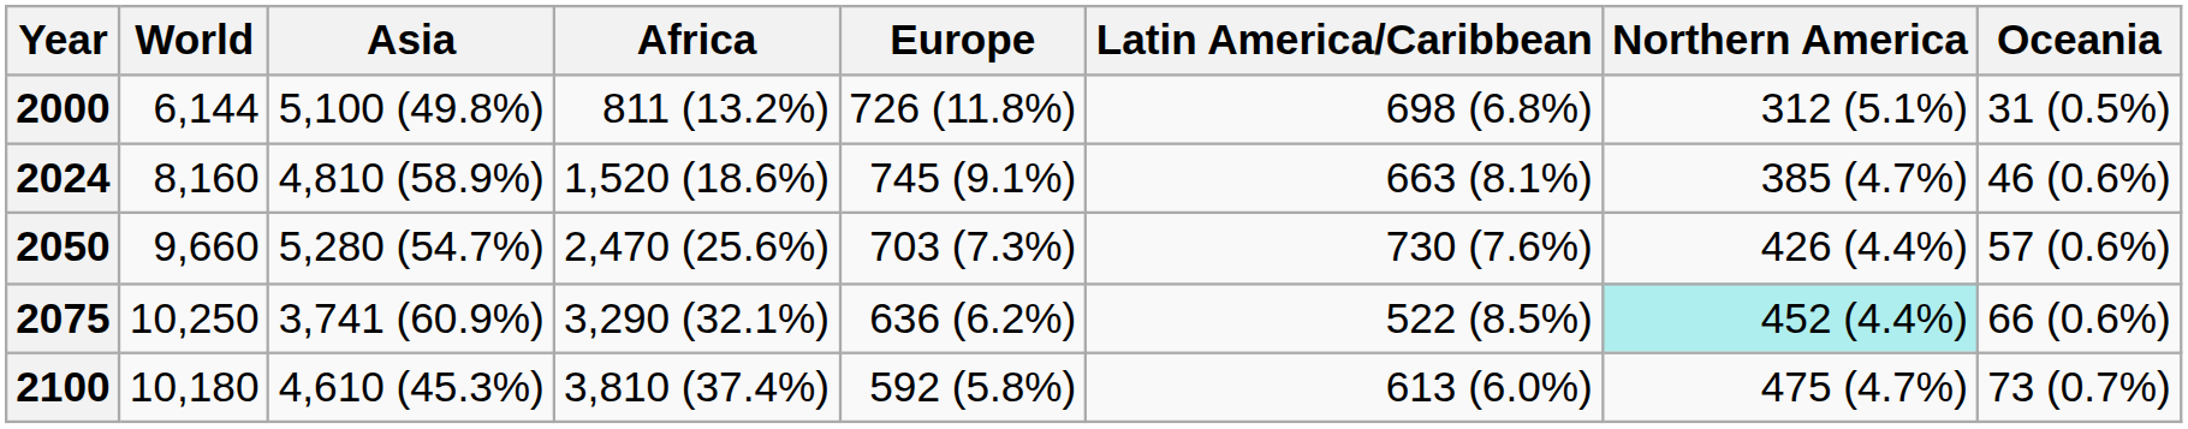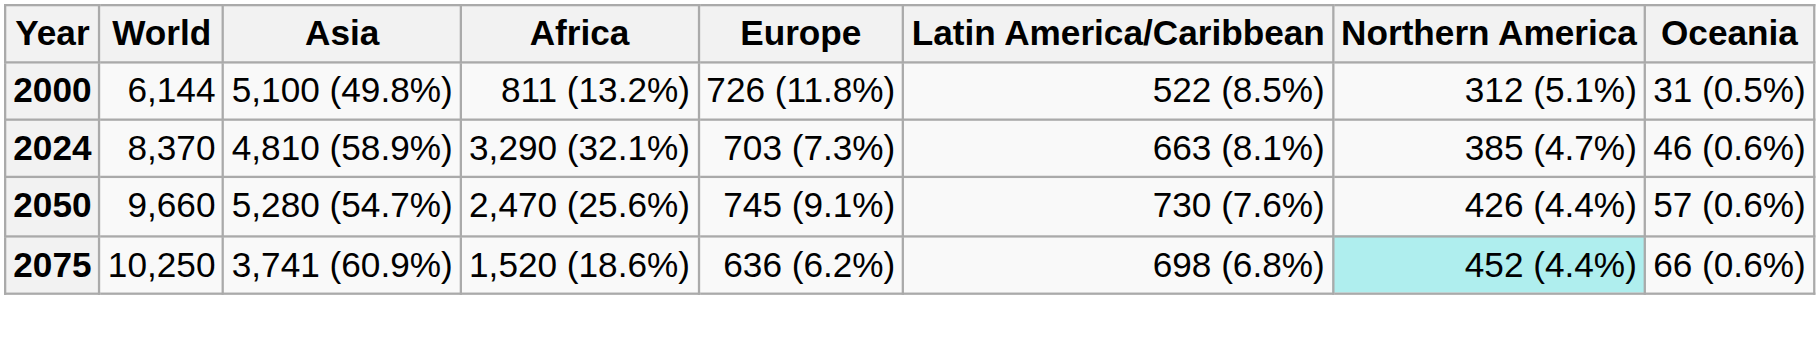2000 | Latin America/Caribbean: 698 (6.8%) -> 522 (8.5%)
2024 | World: 8,160 -> 8,370
2024 | Africa: 1,520 (18.6%) -> 3,290 (32.1%)
2024 | Europe: 745 (9.1%) -> 703 (7.3%)
2050 | Europe: 703 (7.3%) -> 745 (9.1%)
2075 | Africa: 3,290 (32.1%) -> 1,520 (18.6%)
2075 | Latin America/Caribbean: 522 (8.5%) -> 698 (6.8%)
- row: 2100 | 10,180 | 4,610 (45.3%) | 3,810 (37.4%) | 592 (5.8%) | 613 (6.0%) | 475 (4.7%) | 73 (0.7%)
